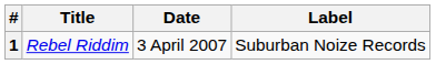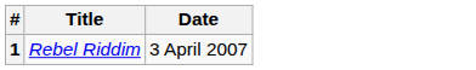- column: Label | Suburban Noize Records
